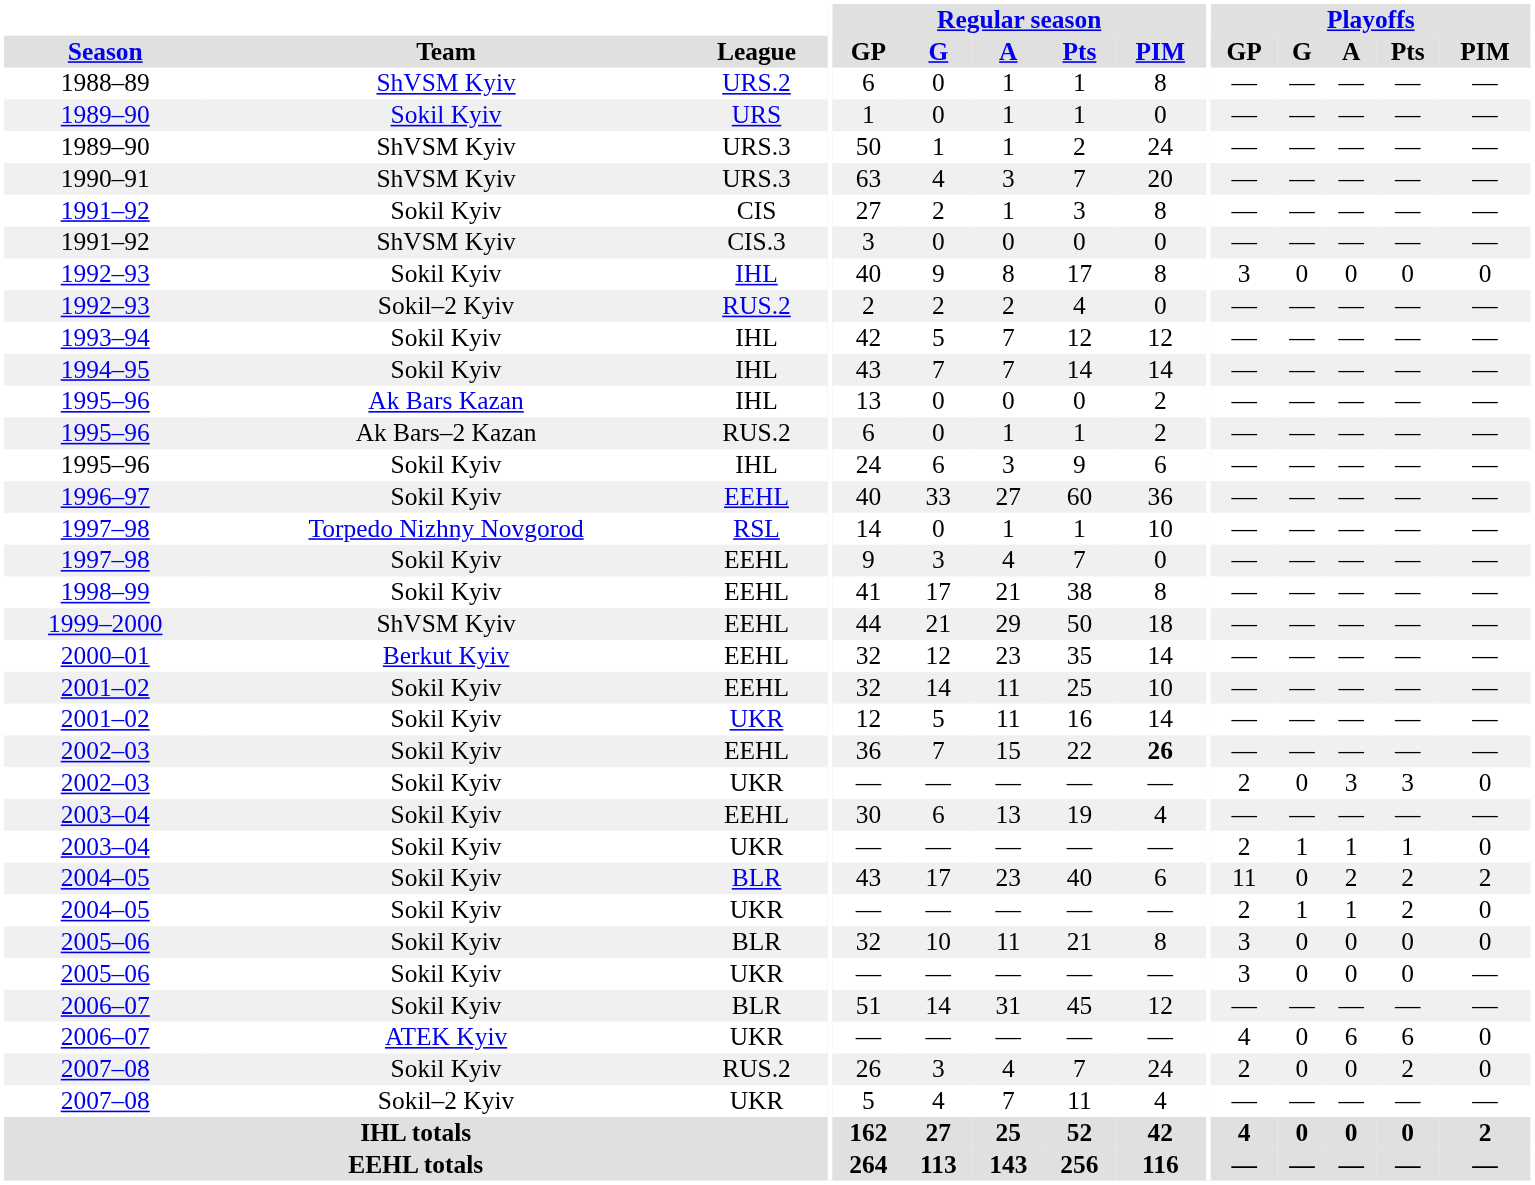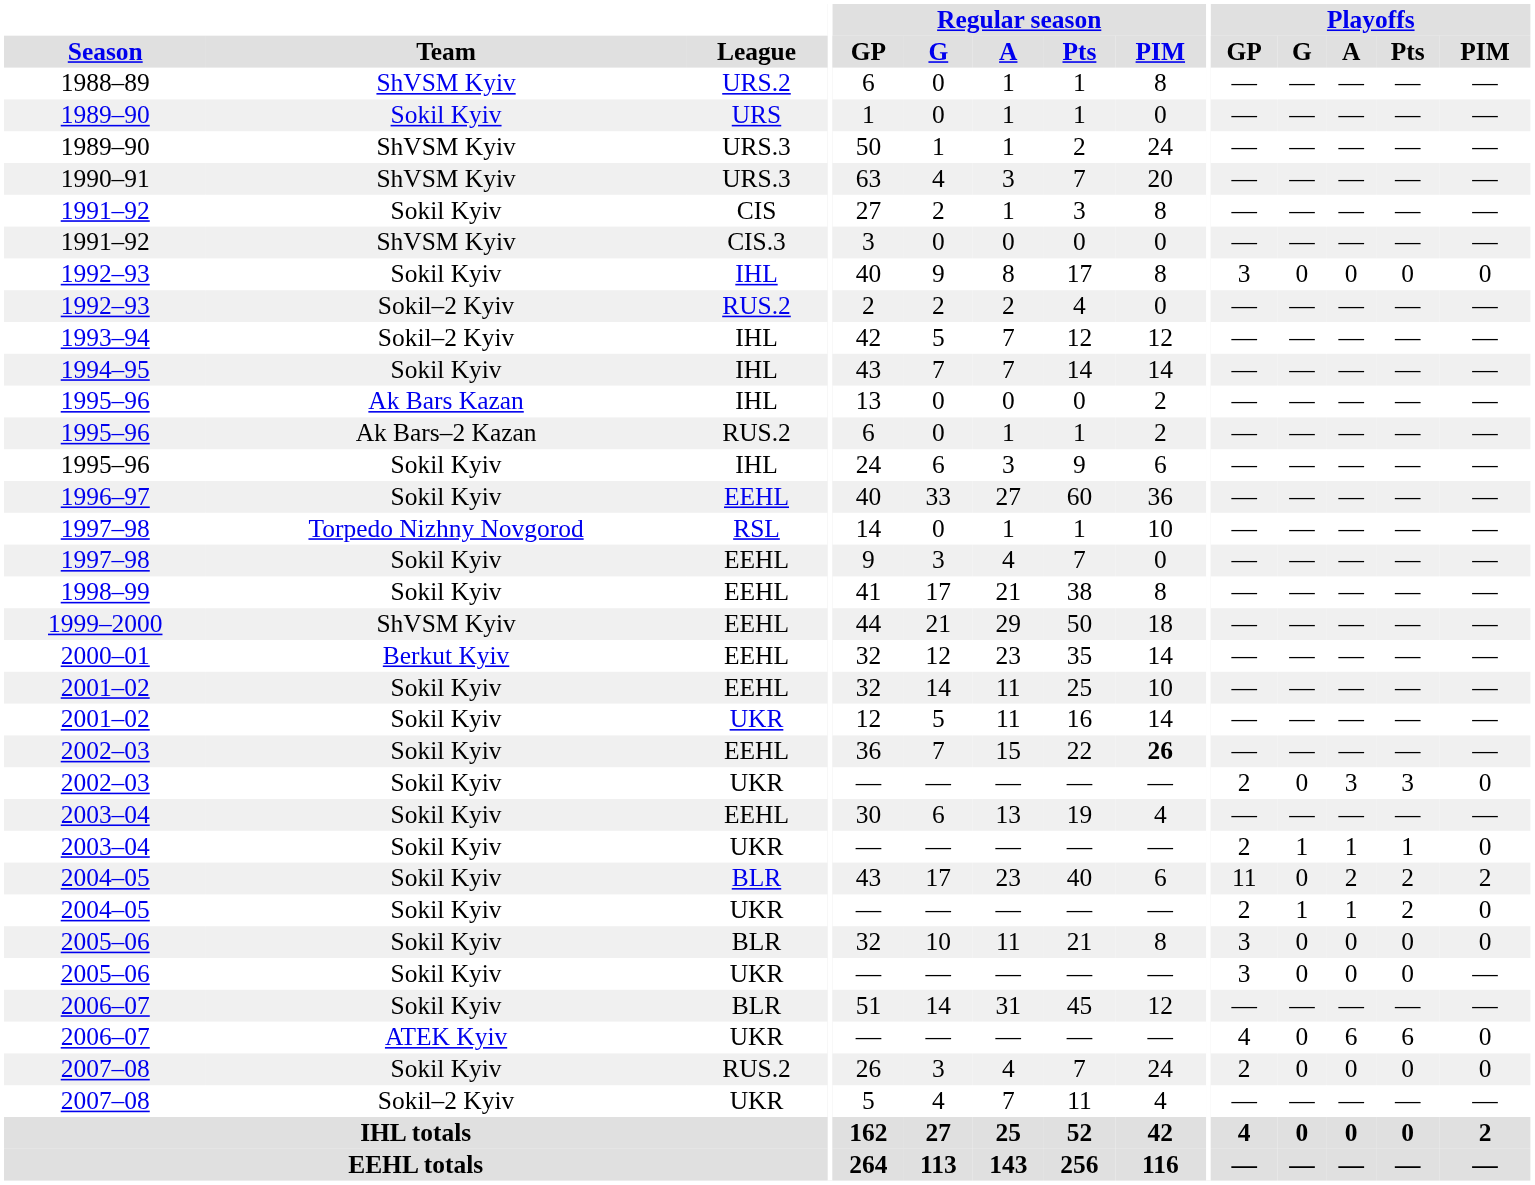1993–94 | Team: Sokil Kyiv -> Sokil–2 Kyiv
2007–08 / RUS.2 | Playoffs / Pts: 2 -> 0
